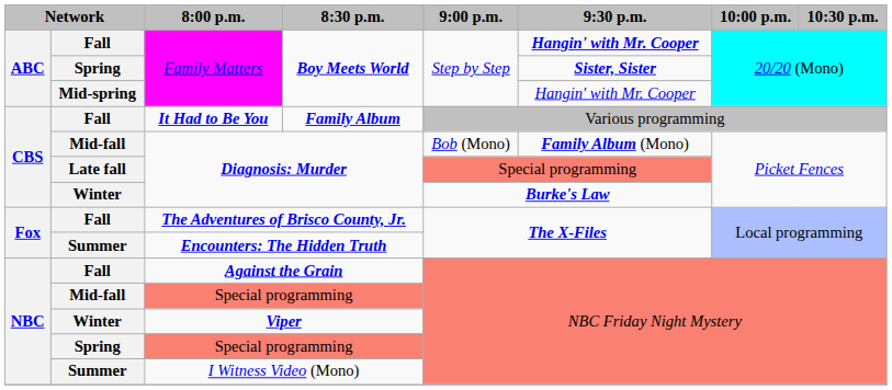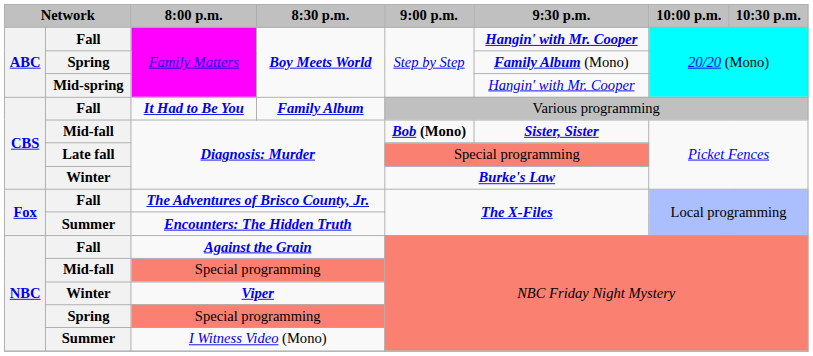Spring / Family Matters | 9:30 p.m.: Sister, Sister -> Family Album (Mono)
Mid-fall / Diagnosis: Murder | 9:00 p.m.: normal -> bold
Mid-fall / Diagnosis: Murder | 9:30 p.m.: Family Album (Mono) -> Sister, Sister
